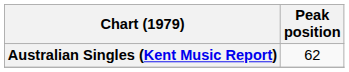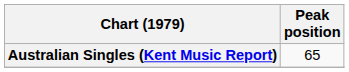Australian Singles (Kent Music Report) | Peak position: 62 -> 65
